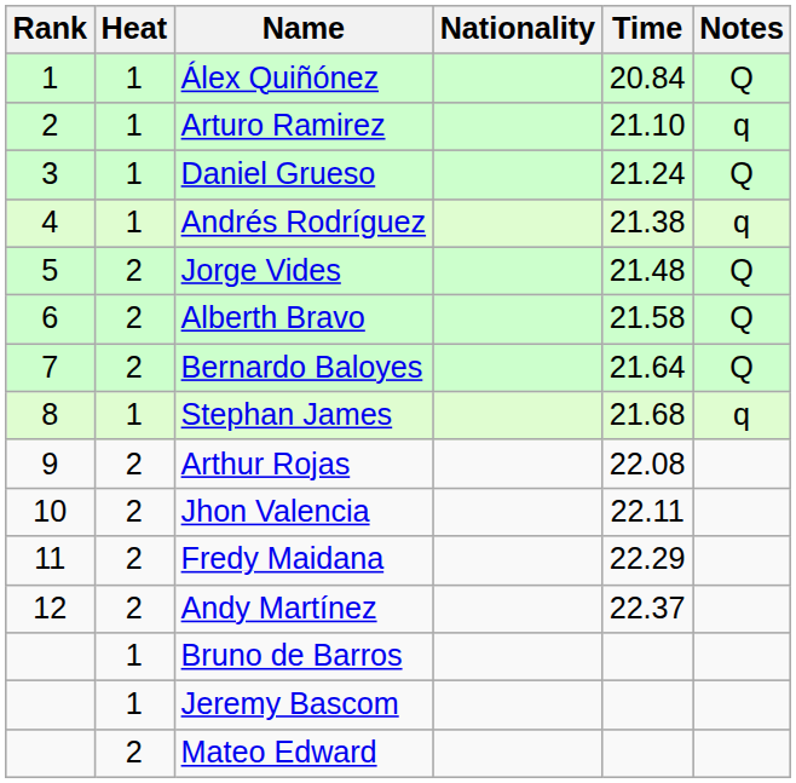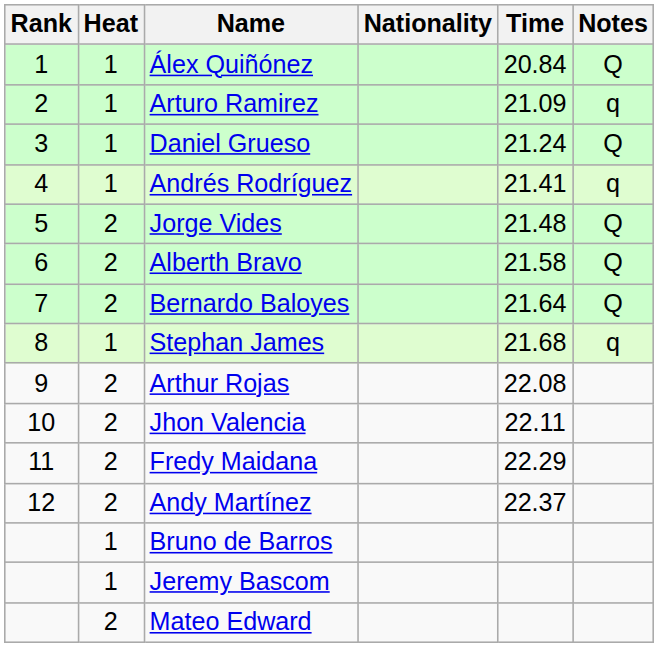Arturo Ramirez | Time: 21.10 -> 21.09
Andrés Rodríguez | Time: 21.38 -> 21.41
